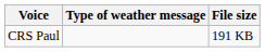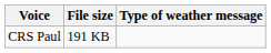columns swapped: Type of weather message <-> File size
